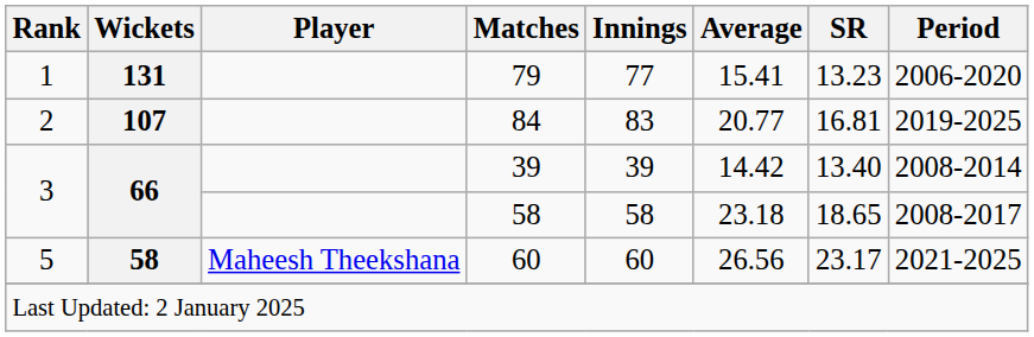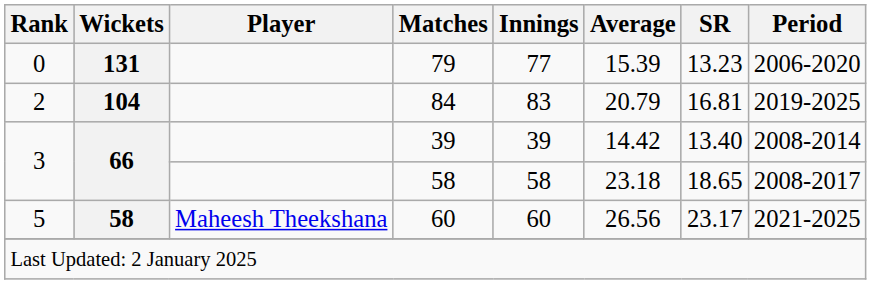79 | Rank: 1 -> 0
79 | Average: 15.41 -> 15.39
84 | Wickets: 107 -> 104
84 | Average: 20.77 -> 20.79
